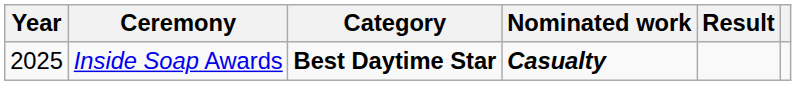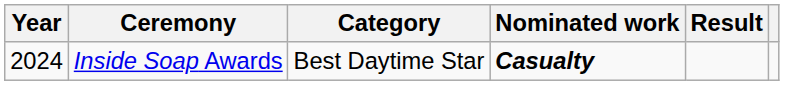Inside Soap Awards | Year: 2025 -> 2024
Inside Soap Awards | Category: bold -> normal
